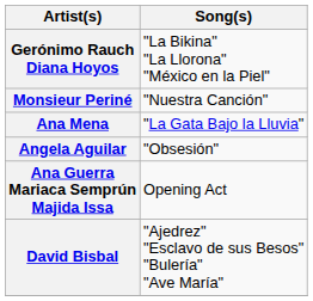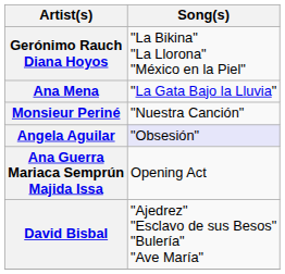rows swapped: Monsieur Periné <-> Ana Mena
Angela Aguilar | Song(s): no background -> lavender background
